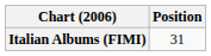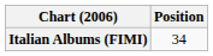Italian Albums (FIMI) | Position: 31 -> 34
